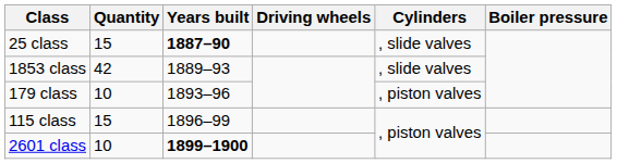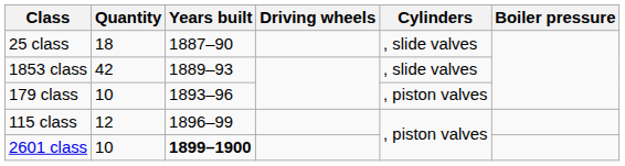25 class | Quantity: 15 -> 18
25 class | Years built: bold -> normal
115 class | Quantity: 15 -> 12
